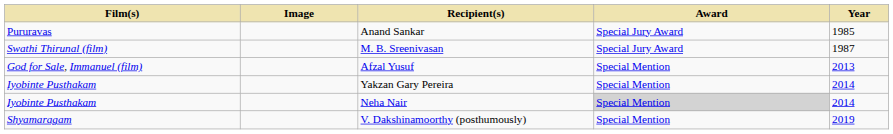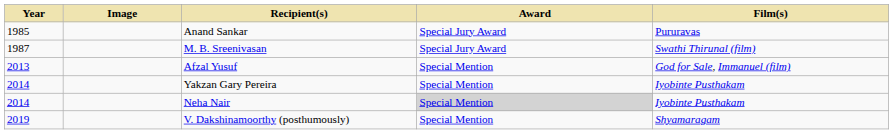columns swapped: Year <-> Film(s)
